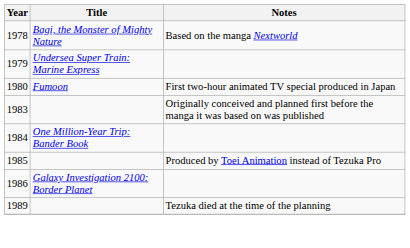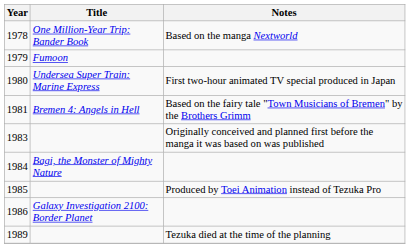1978 | Title: Bagi, the Monster of Mighty Nature -> One Million-Year Trip: Bander Book
1979 | Title: Undersea Super Train: Marine Express -> Fumoon
1980 | Title: Fumoon -> Undersea Super Train: Marine Express
+ row: 1981 | Bremen 4: Angels in Hell | Based on the fairy tale "Town Musicians of Bremen" by the Brothers Grimm
1984 | Title: One Million-Year Trip: Bander Book -> Bagi, the Monster of Mighty Nature
